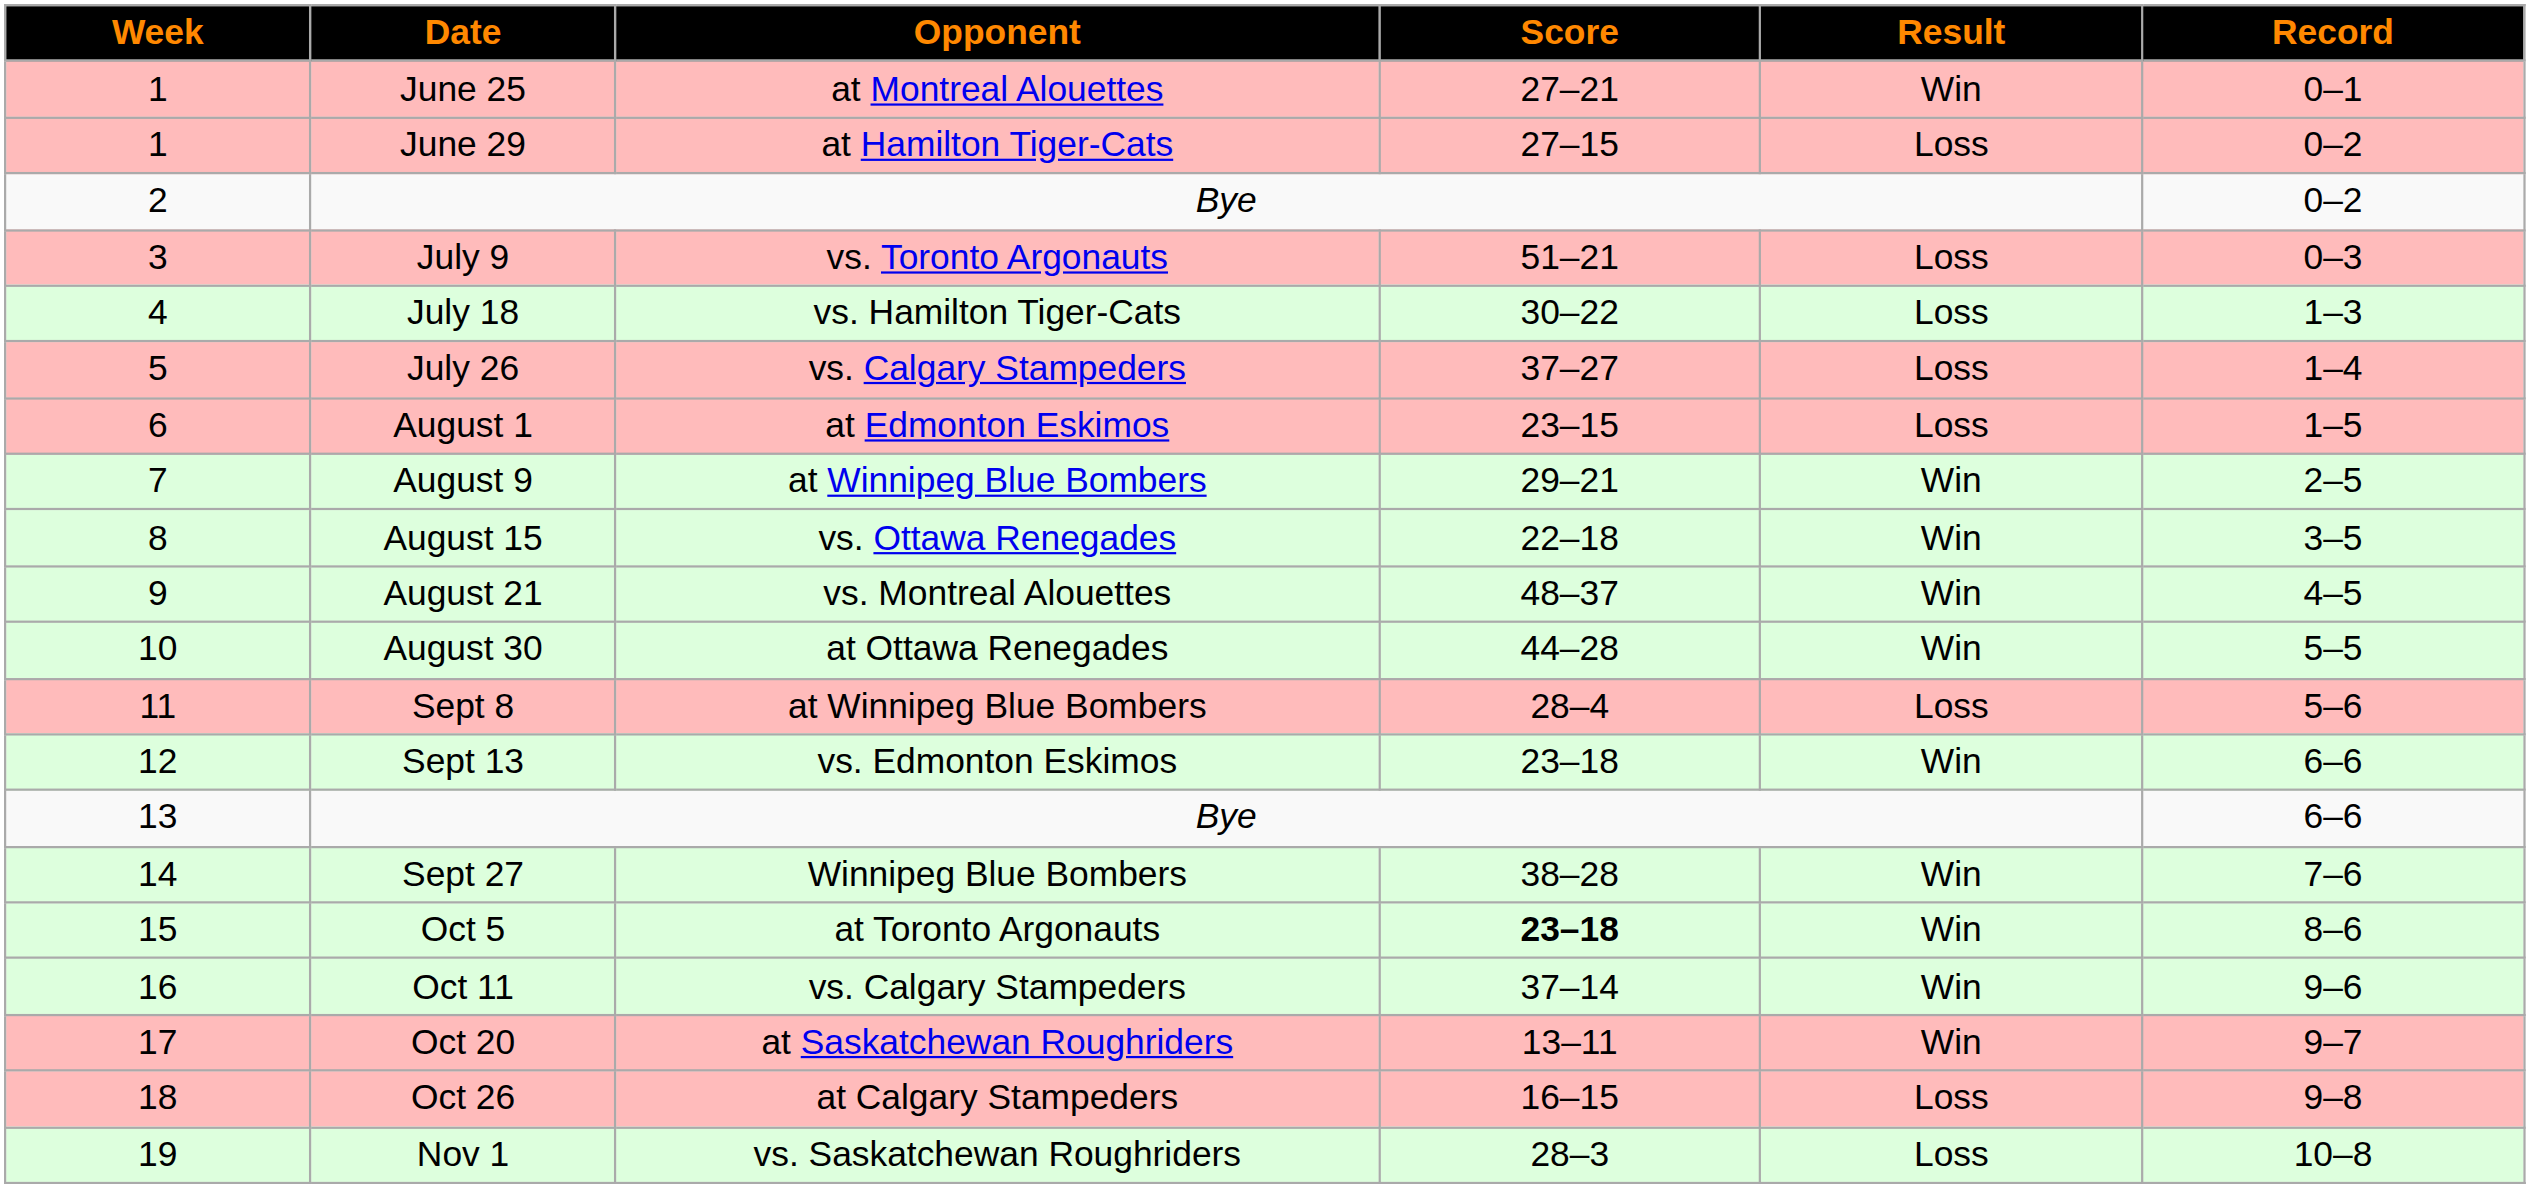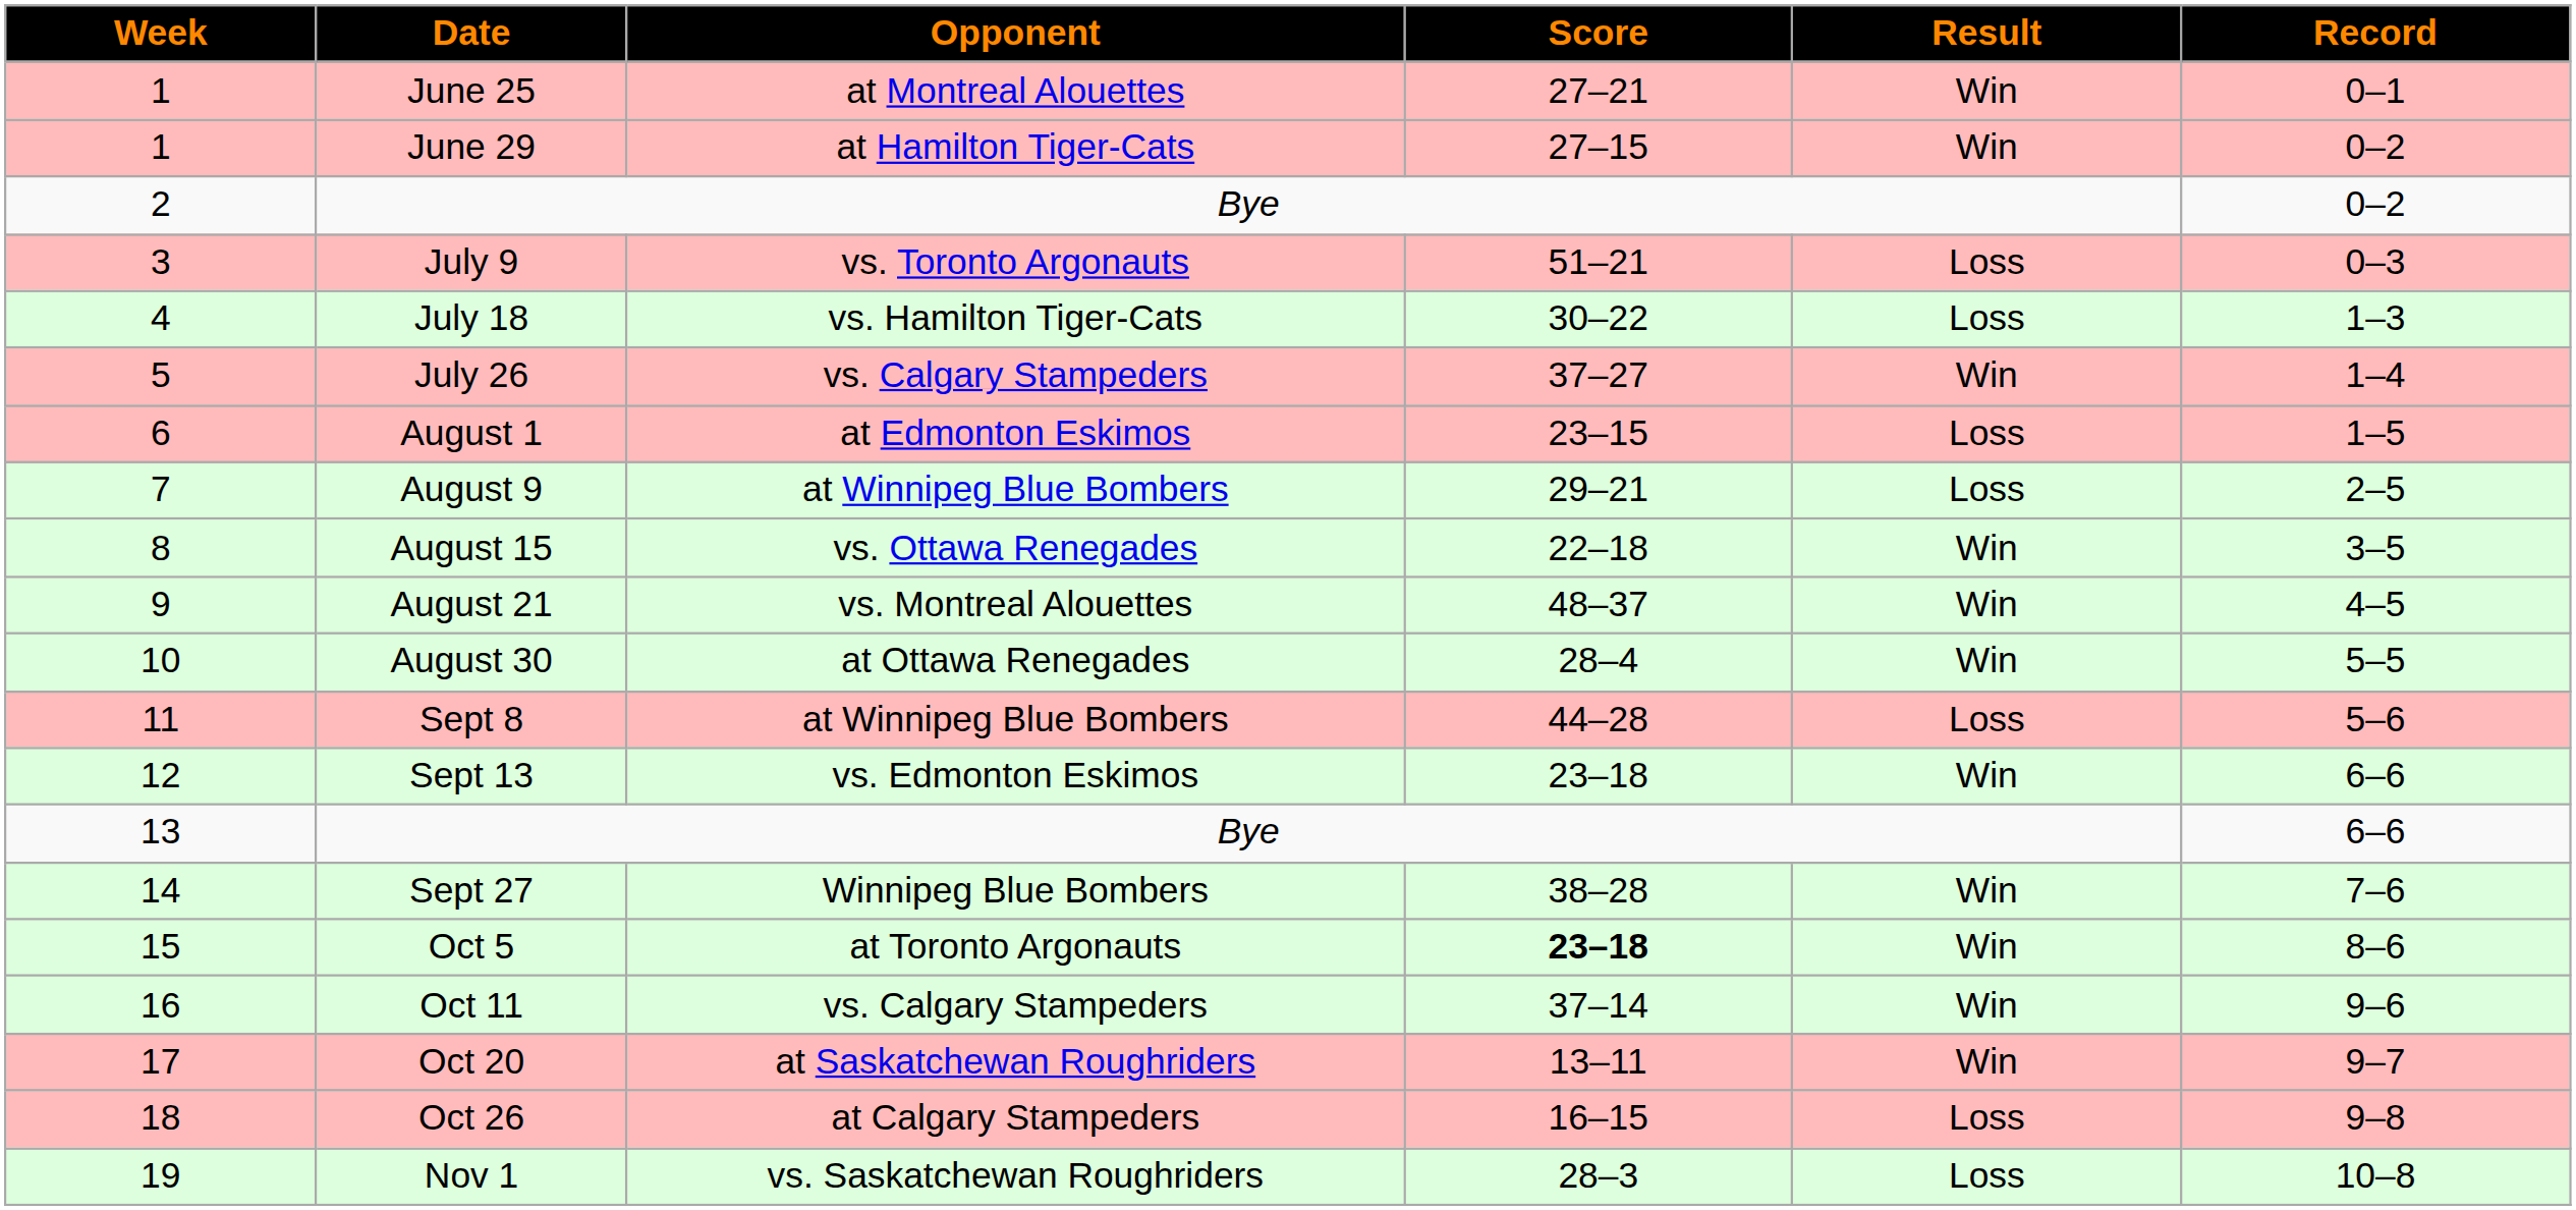June 29 | Result: Loss -> Win
July 26 | Result: Loss -> Win
August 9 | Result: Win -> Loss
August 30 | Score: 44–28 -> 28–4
Sept 8 | Score: 28–4 -> 44–28
